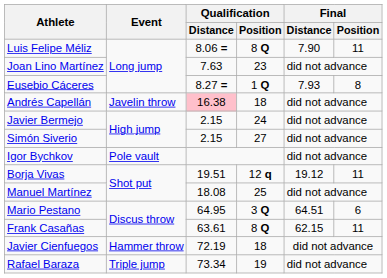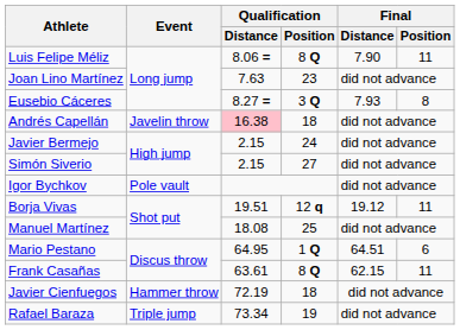Eusebio Cáceres | Qualification / Position: 1 Q -> 3 Q
Mario Pestano | Qualification / Position: 3 Q -> 1 Q
